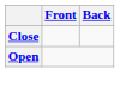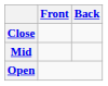+ row: Mid
